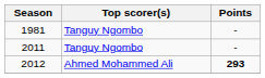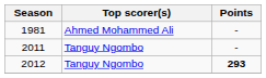1981 | Top scorer(s): Tanguy Ngombo -> Ahmed Mohammed Ali
2012 | Top scorer(s): Ahmed Mohammed Ali -> Tanguy Ngombo
